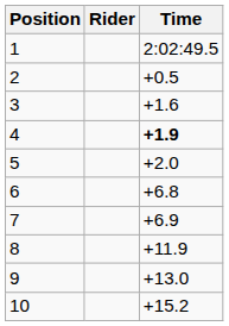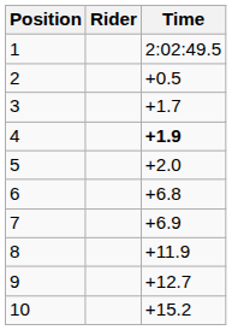3 | Time: +1.6 -> +1.7
9 | Time: +13.0 -> +12.7
